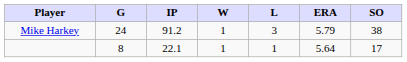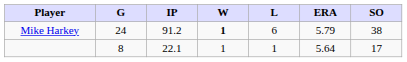Mike Harkey | W: normal -> bold
Mike Harkey | L: 3 -> 6
